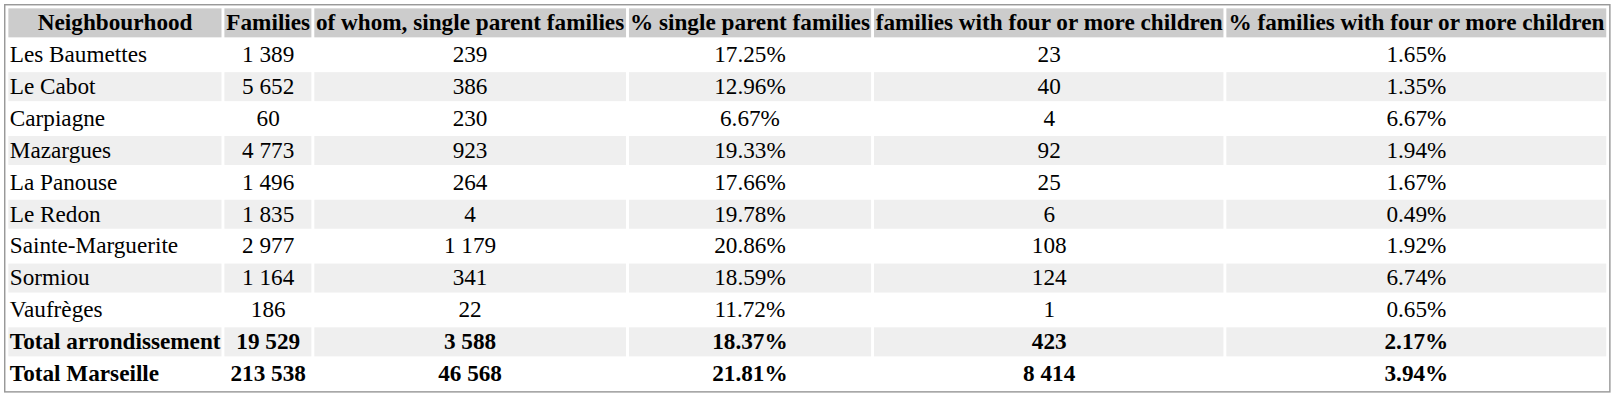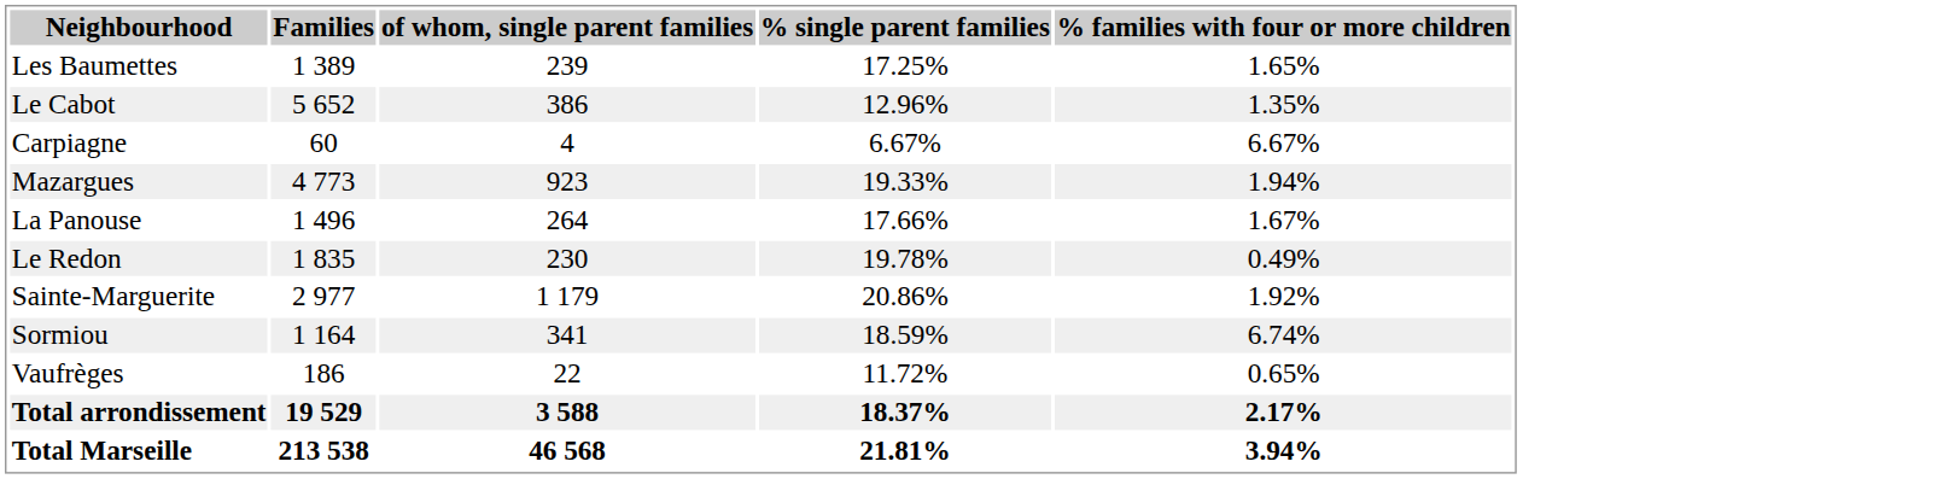- column: families with four or more children | 23 | 40 | 4 | 92 | 25 | 6 | 108 | 124 | 1 | 423 | 8 414
Carpiagne | of whom, single parent families: 230 -> 4
Le Redon | of whom, single parent families: 4 -> 230
